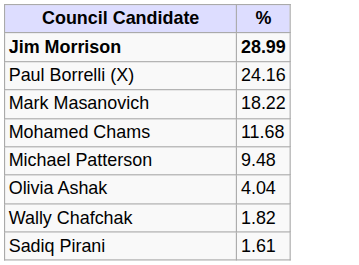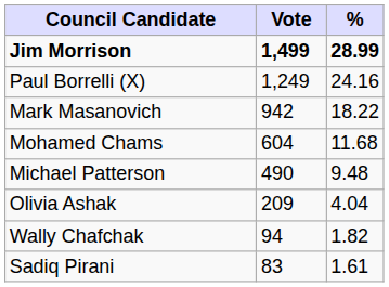+ column: Vote | 1,499 | 1,249 | 942 | 604 | 490 | 209 | 94 | 83
